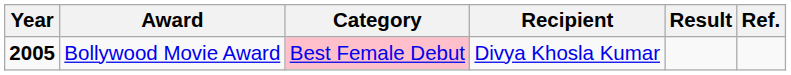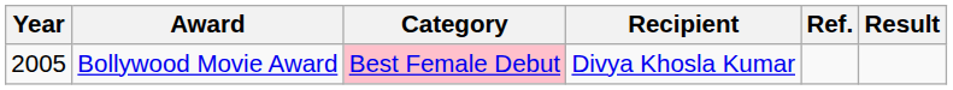columns swapped: Result <-> Ref.
Bollywood Movie Award | Year: bold -> normal
